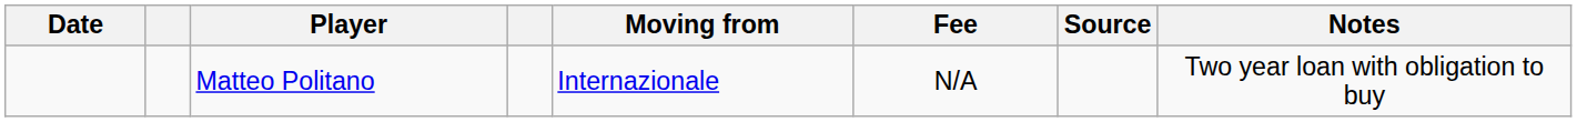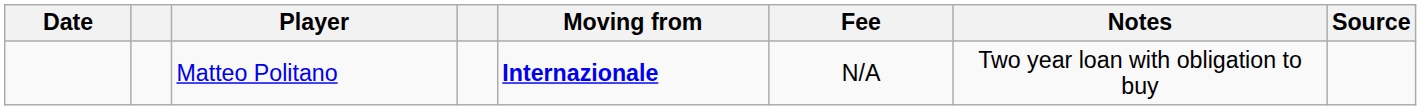columns swapped: Notes <-> Source
Matteo Politano | Moving from: normal -> bold
